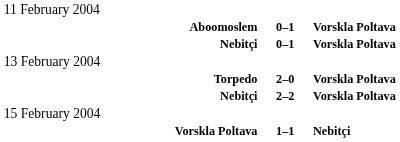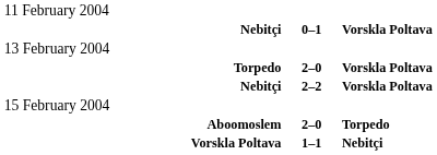- row: Aboomoslem | 0–1 | Vorskla Poltava
+ row: Aboomoslem | 2–0 | Torpedo
